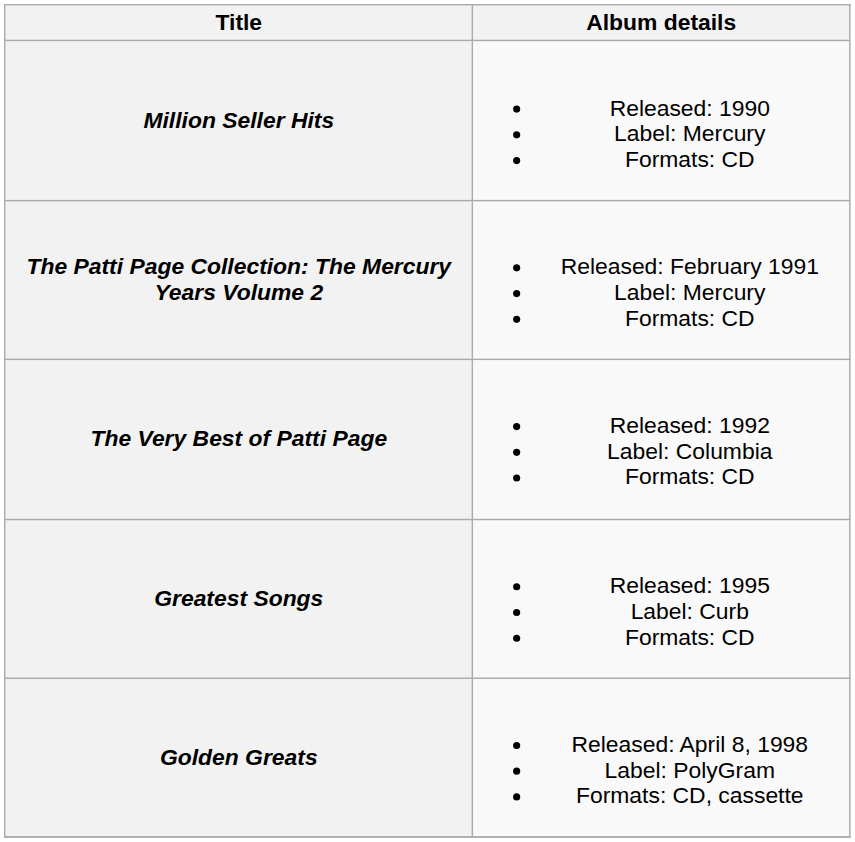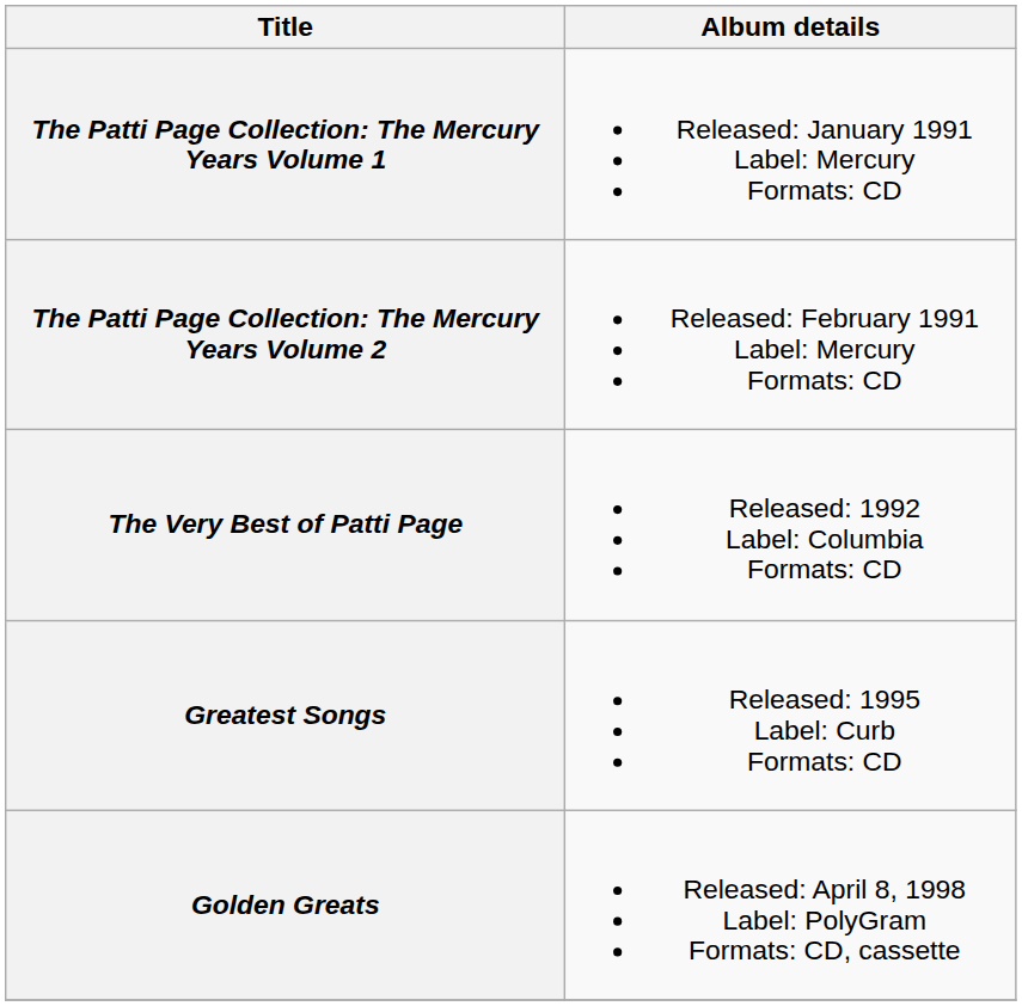- row: Million Seller Hits | Released: 1990 Label: Mercury Formats: CD
+ row: The Patti Page Collection: The Mercury Years Volume 1 | Released: January 1991 Label: Mercury Formats: CD
